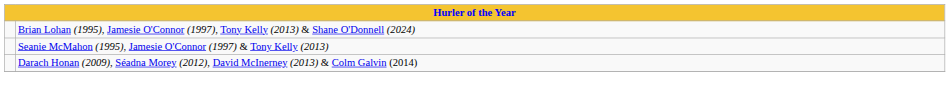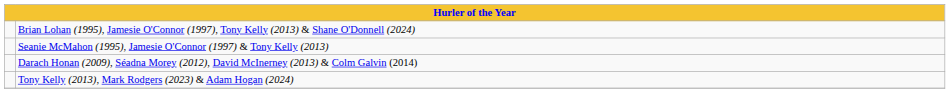+ row: Tony Kelly (2013), Mark Rodgers (2023) & Adam Hogan (2024)
